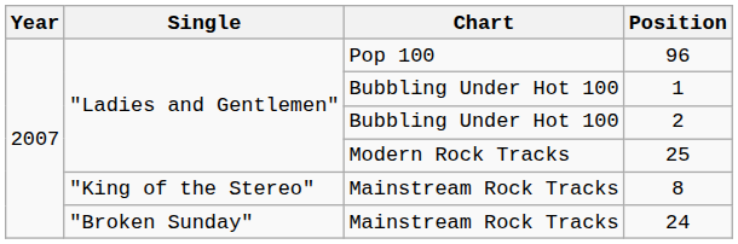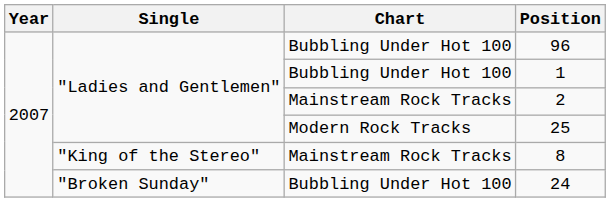96 | Chart: Pop 100 -> Bubbling Under Hot 100
2 | Chart: Bubbling Under Hot 100 -> Mainstream Rock Tracks
24 | Chart: Mainstream Rock Tracks -> Bubbling Under Hot 100
